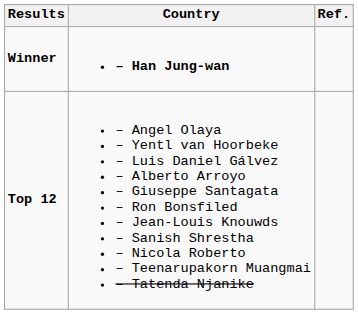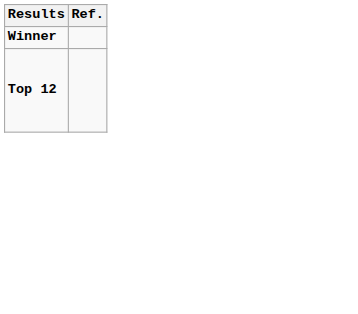- column: Country | – Han Jung-wan | – Angel Olaya – Yentl van Hoorbeke – Luis Daniel Gálvez – Alberto Arroyo – Giuseppe Santagata – Ron Bonsfiled – Jean-Louis Knouwds – Sanish Shrestha – Nicola Roberto – Teenarupakorn Muangmai – Tatenda Njanike
